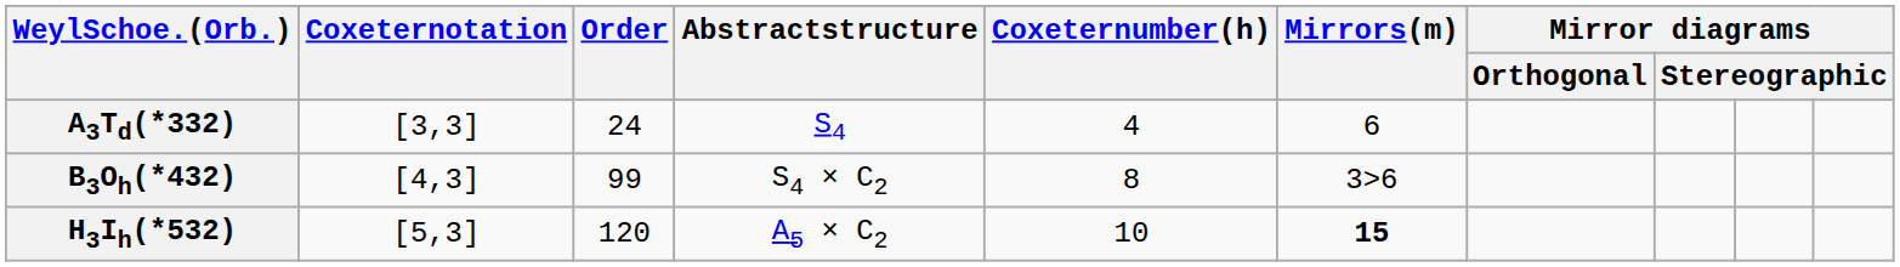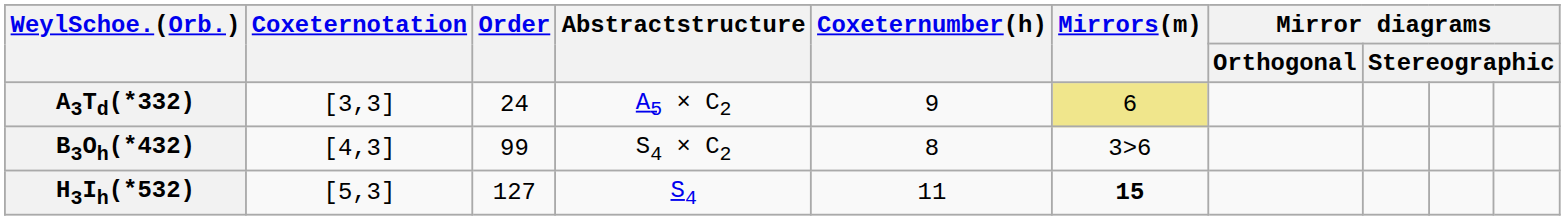A3Td(*332) | Abstractstructure: S4 -> A5 × C2
A3Td(*332) | Coxeternumber(h): 4 -> 9
A3Td(*332) | Mirrors(m): no background -> khaki background
H3Ih(*532) | Order: 120 -> 127
H3Ih(*532) | Abstractstructure: A5 × C2 -> S4
H3Ih(*532) | Coxeternumber(h): 10 -> 11
